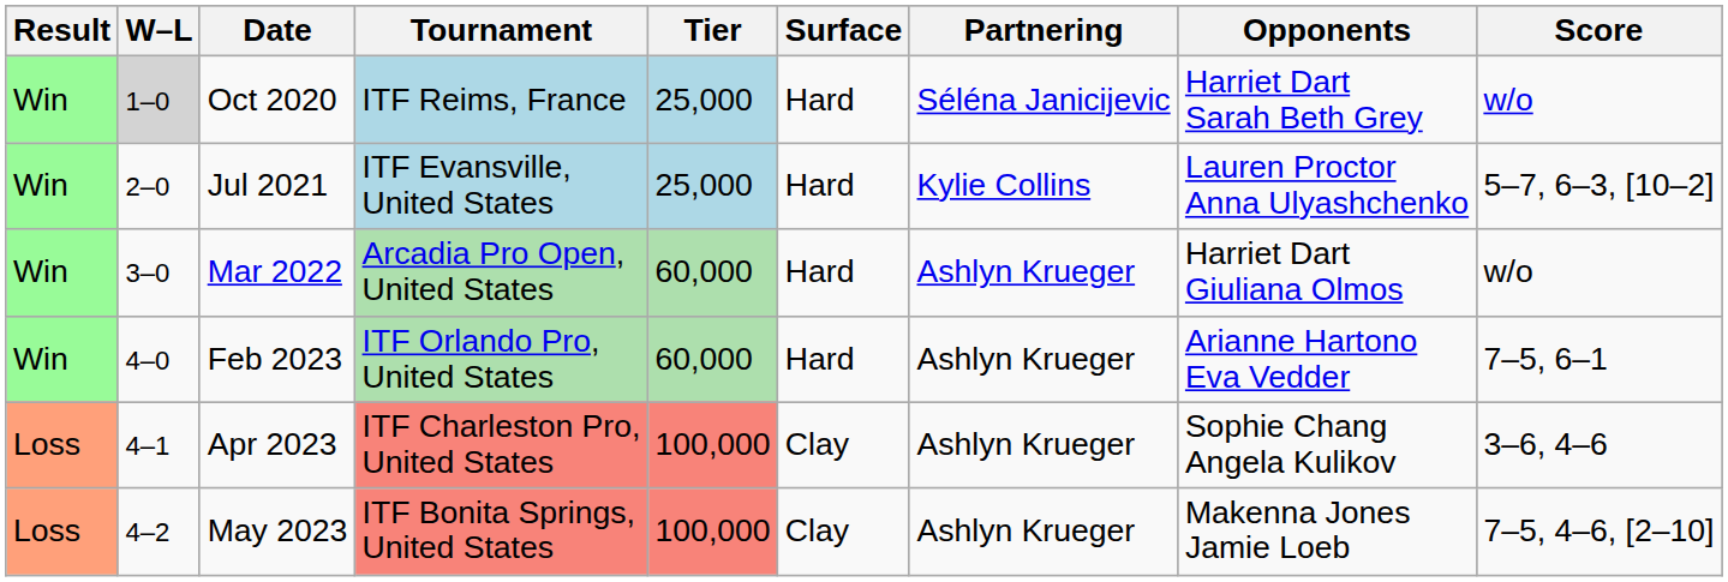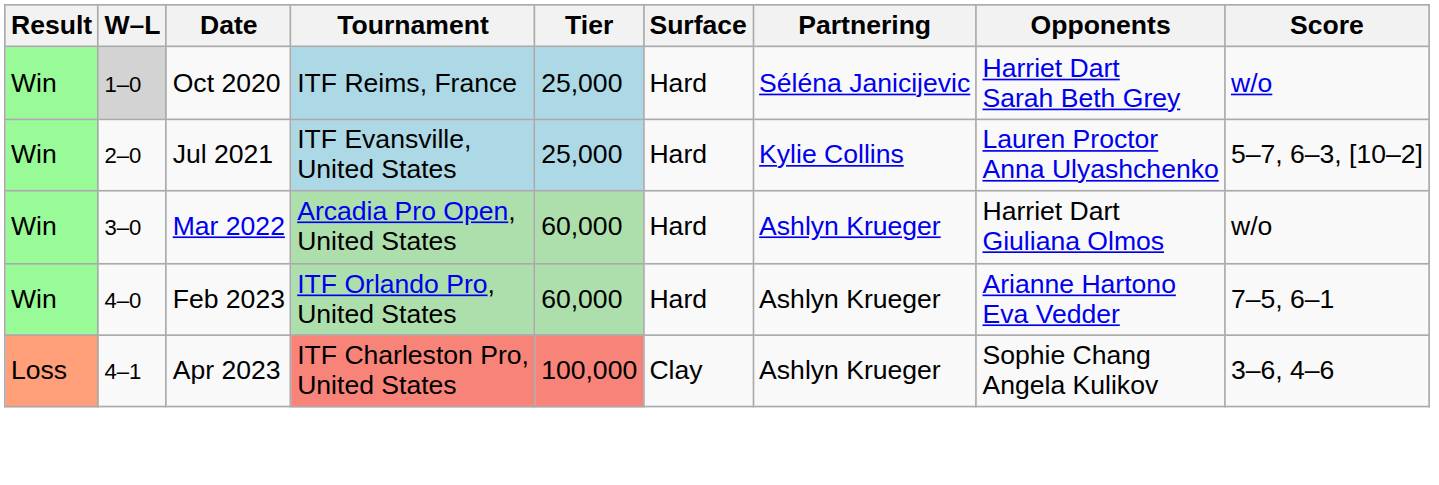- row: Loss | 4–2 | May 2023 | ITF Bonita Springs, United States | 100,000 | Clay | Ashlyn Krueger | Makenna Jones Jamie Loeb | 7–5, 4–6, [2–10]
